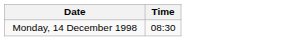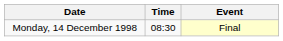+ column: Event | Final
